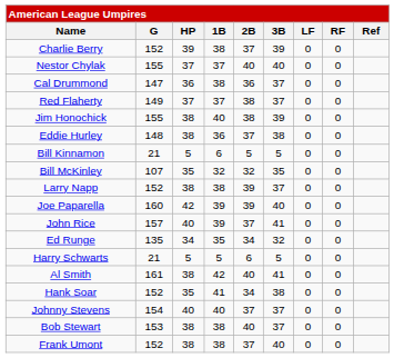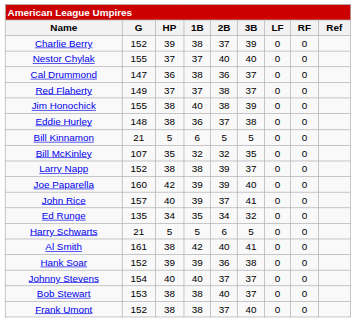Hank Soar | HP: 35 -> 39
Hank Soar | 1B: 41 -> 39
Hank Soar | 2B: 34 -> 36
